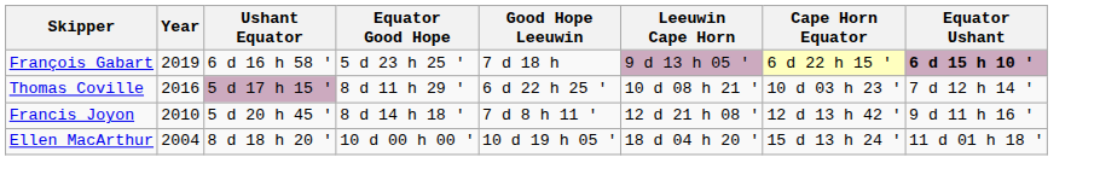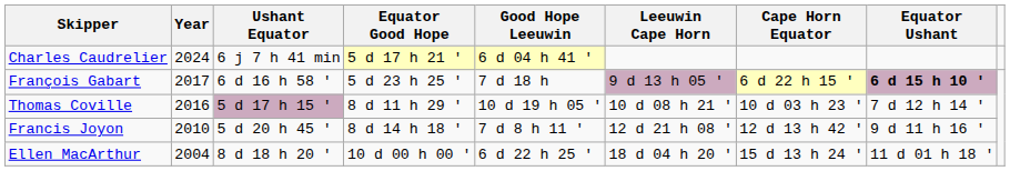+ row: Charles Caudrelier | 2024 | 6 j 7 h 41 min | 5 d 17 h 21 ' | 6 d 04 h 41 '
François Gabart | Year: 2019 -> 2017
Thomas Coville | Good Hope Leeuwin: 6 d 22 h 25 ' -> 10 d 19 h 05 '
Ellen MacArthur | Good Hope Leeuwin: 10 d 19 h 05 ' -> 6 d 22 h 25 '
